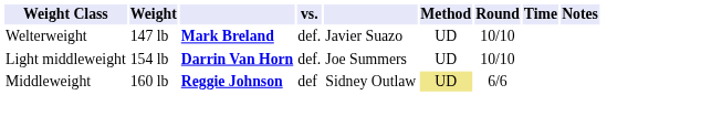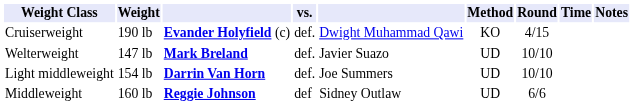+ row: Cruiserweight | 190 lb | Evander Holyfield (c) | def. | Dwight Muhammad Qawi | KO | 4/15
Middleweight | Method: khaki background -> no background
